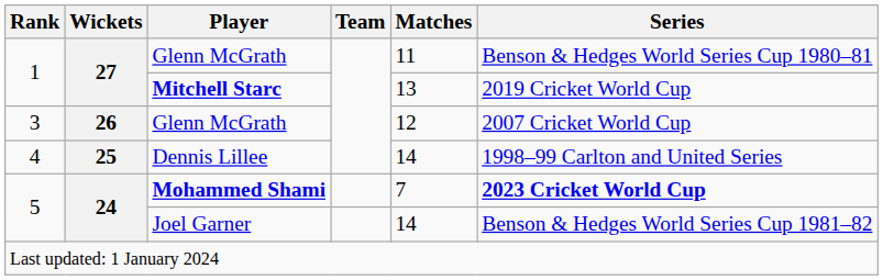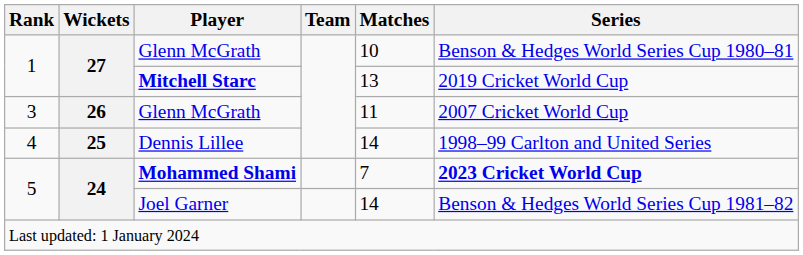1 / Glenn McGrath | Matches: 11 -> 10
3 / Glenn McGrath | Matches: 12 -> 11
